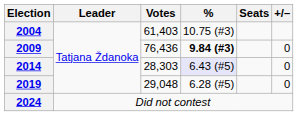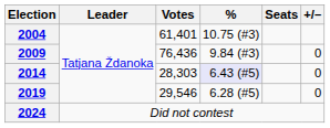2004 | Votes: 61,403 -> 61,401
2009 | %: bold -> normal
2019 | Votes: 29,048 -> 29,546
